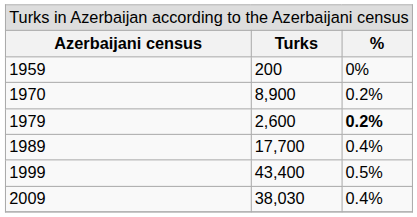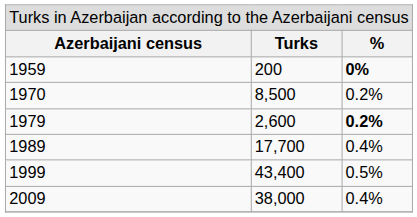1959 | column 3: normal -> bold
1970 | column 2: 8,900 -> 8,500
2009 | column 2: 38,030 -> 38,000
